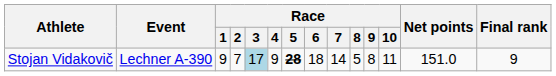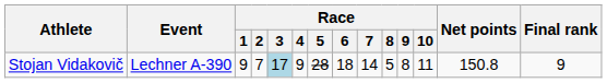Stojan Vidakovič | Race / 5: bold -> normal
Stojan Vidakovič | Net points: 151.0 -> 150.8
